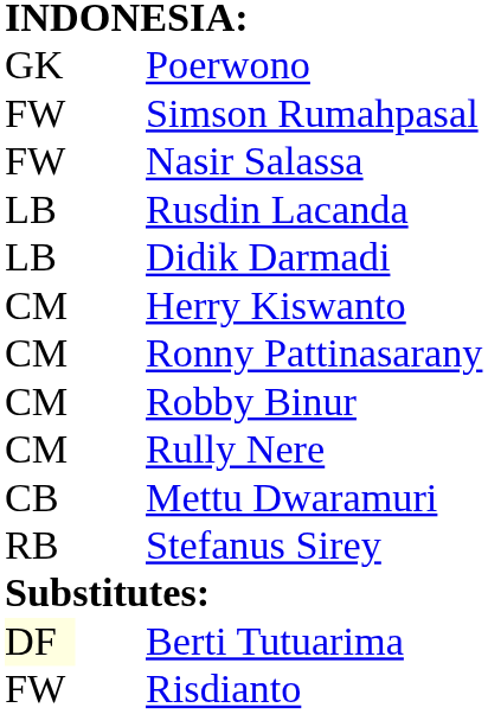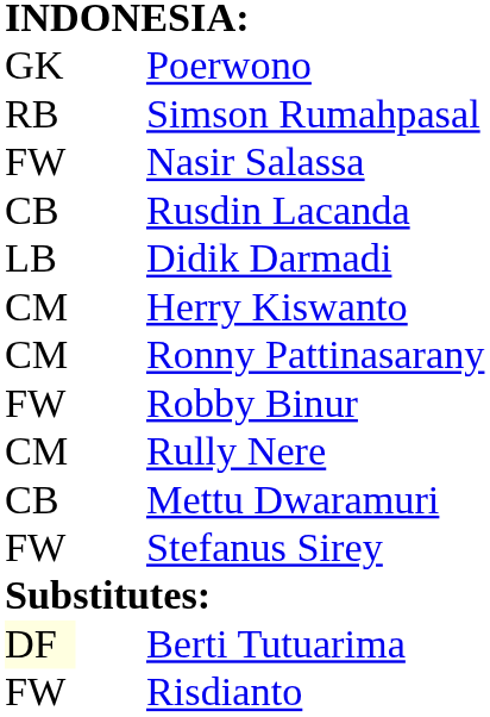Simson Rumahpasal | column 1: FW -> RB
Rusdin Lacanda | column 1: LB -> CB
Robby Binur | column 1: CM -> FW
Stefanus Sirey | column 1: RB -> FW
